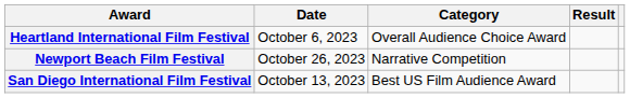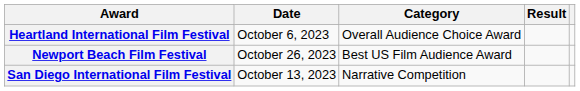Newport Beach Film Festival | Category: Narrative Competition -> Best US Film Audience Award
San Diego International Film Festival | Category: Best US Film Audience Award -> Narrative Competition
